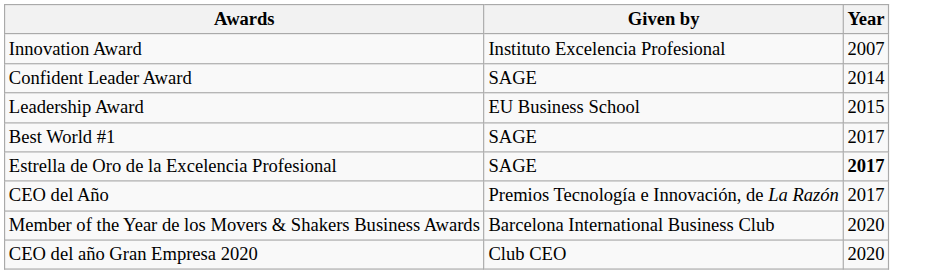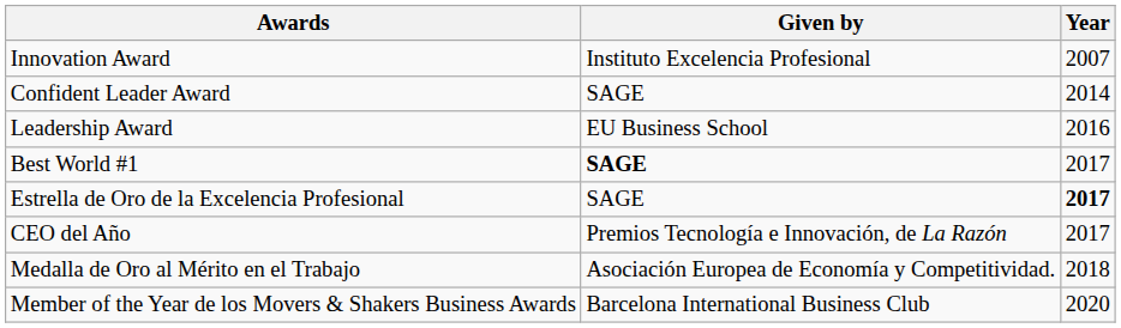Leadership Award | Year: 2015 -> 2016
Best World #1 | Given by: normal -> bold
+ row: Medalla de Oro al Mérito en el Trabajo | Asociación Europea de Economía y Competitividad. | 2018
- row: CEO del año Gran Empresa 2020 | Club CEO | 2020
